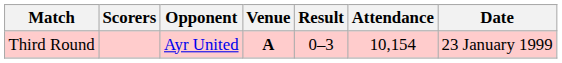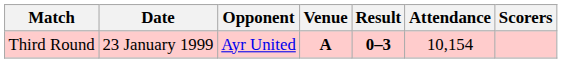columns swapped: Date <-> Scorers
Third Round | Result: normal -> bold
